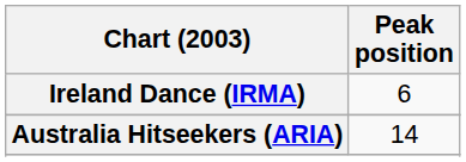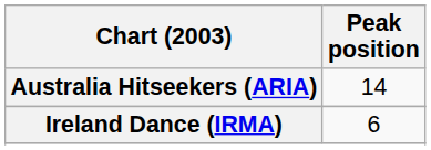rows swapped: Australia Hitseekers (ARIA) <-> Ireland Dance (IRMA)
